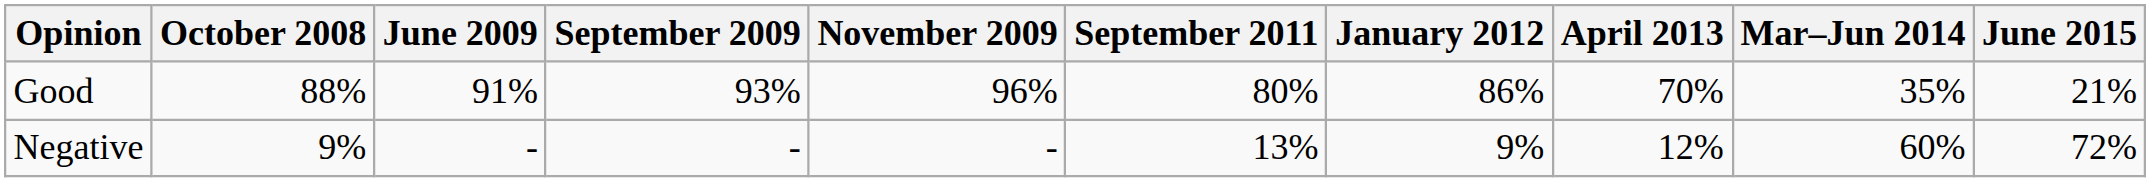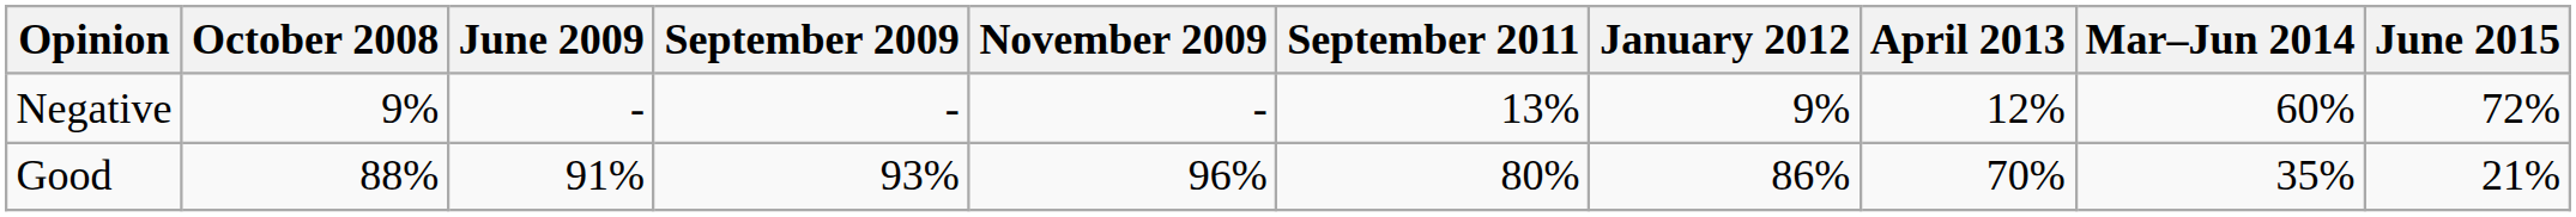rows swapped: Good <-> Negative
